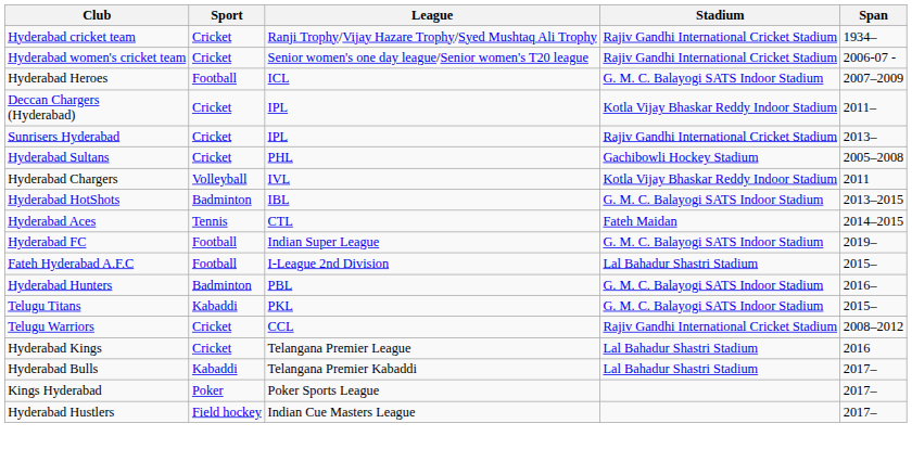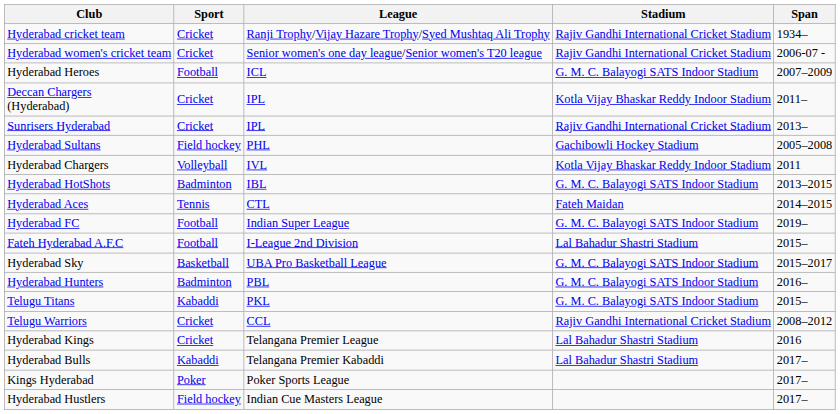Hyderabad Sultans | Sport: Cricket -> Field hockey
+ row: Hyderabad Sky | Basketball | UBA Pro Basketball League | G. M. C. Balayogi SATS Indoor Stadium | 2015–2017
